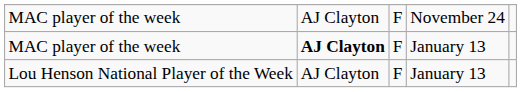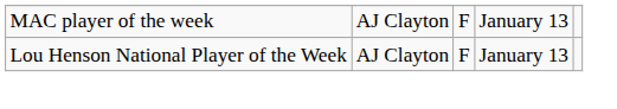- row: MAC player of the week | AJ Clayton | F | November 24
MAC player of the week / January 13 | column 2: bold -> normal
